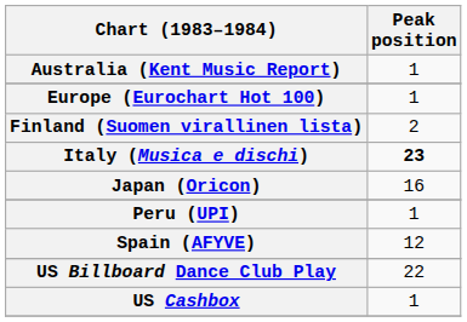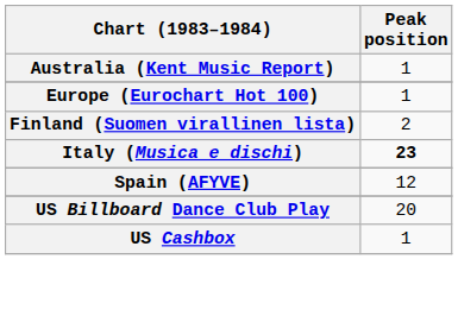- row: Japan (Oricon) | 16
- row: Peru (UPI) | 1
US Billboard Dance Club Play | Peak position: 22 -> 20
